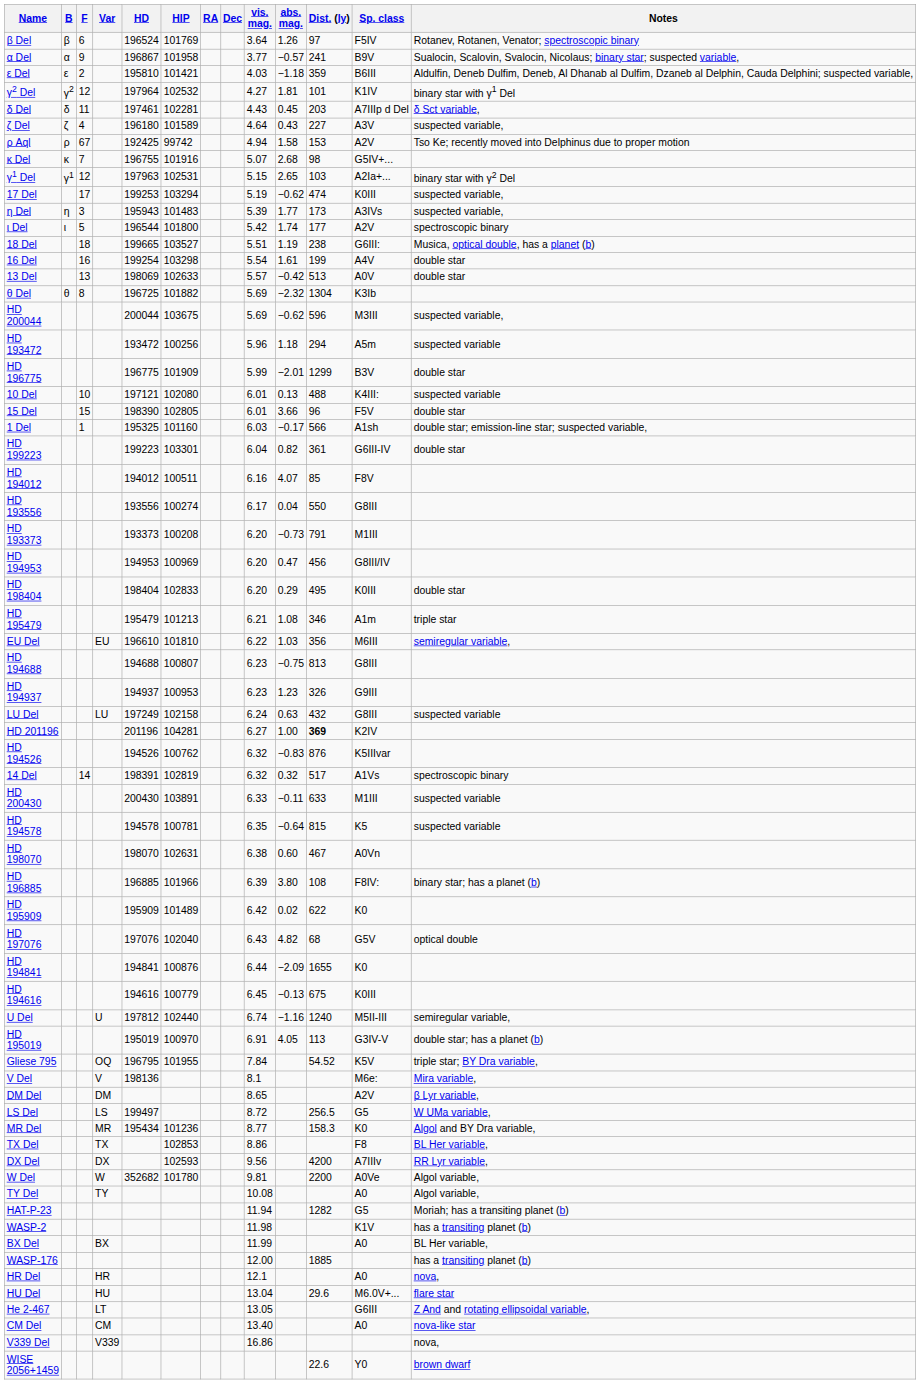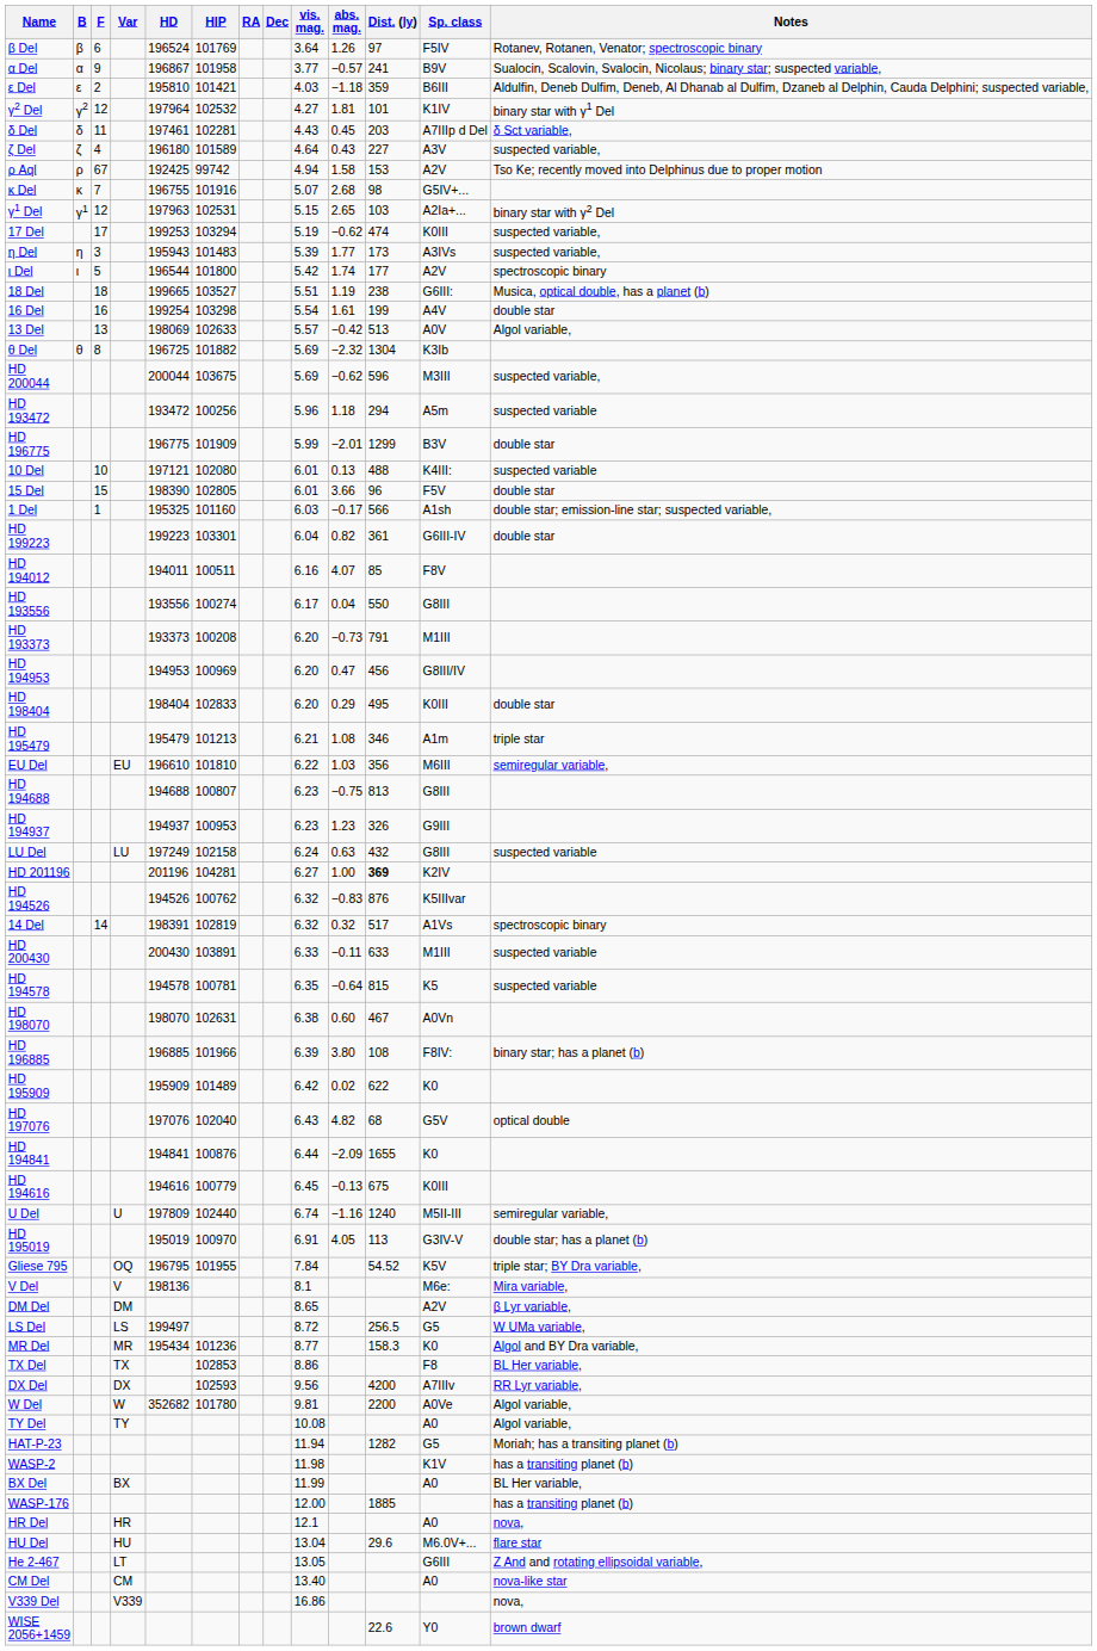13 Del | Notes: double star -> Algol variable,
HD 194012 | HD: 194012 -> 194011
U Del | HD: 197812 -> 197809
